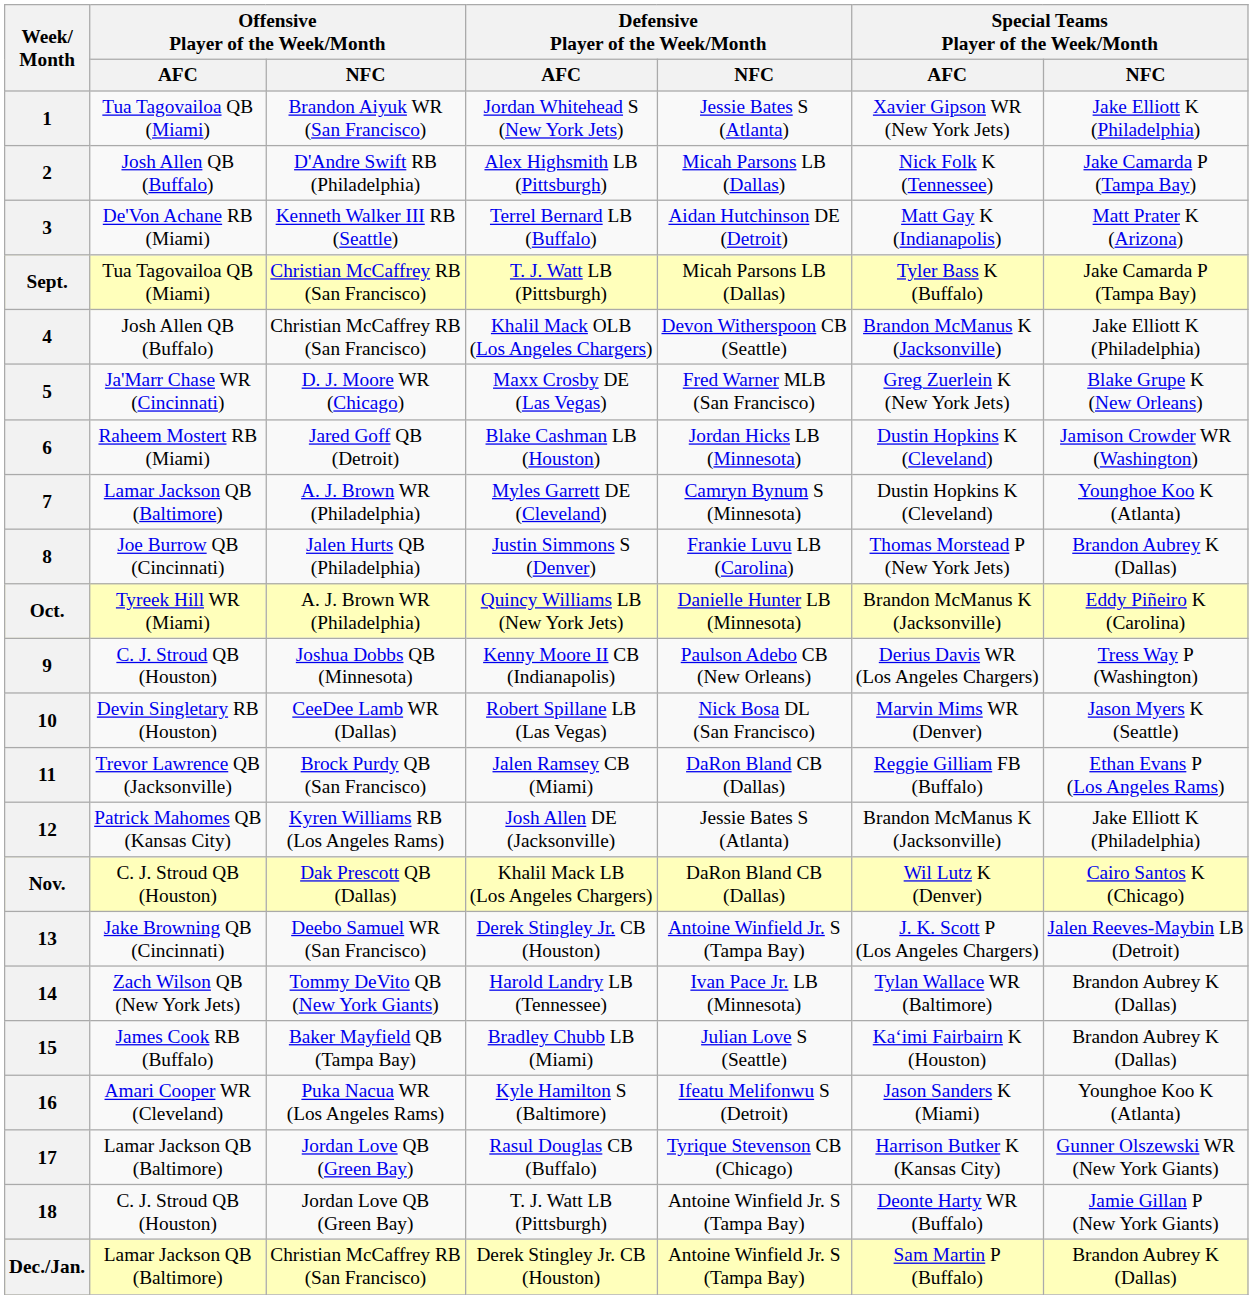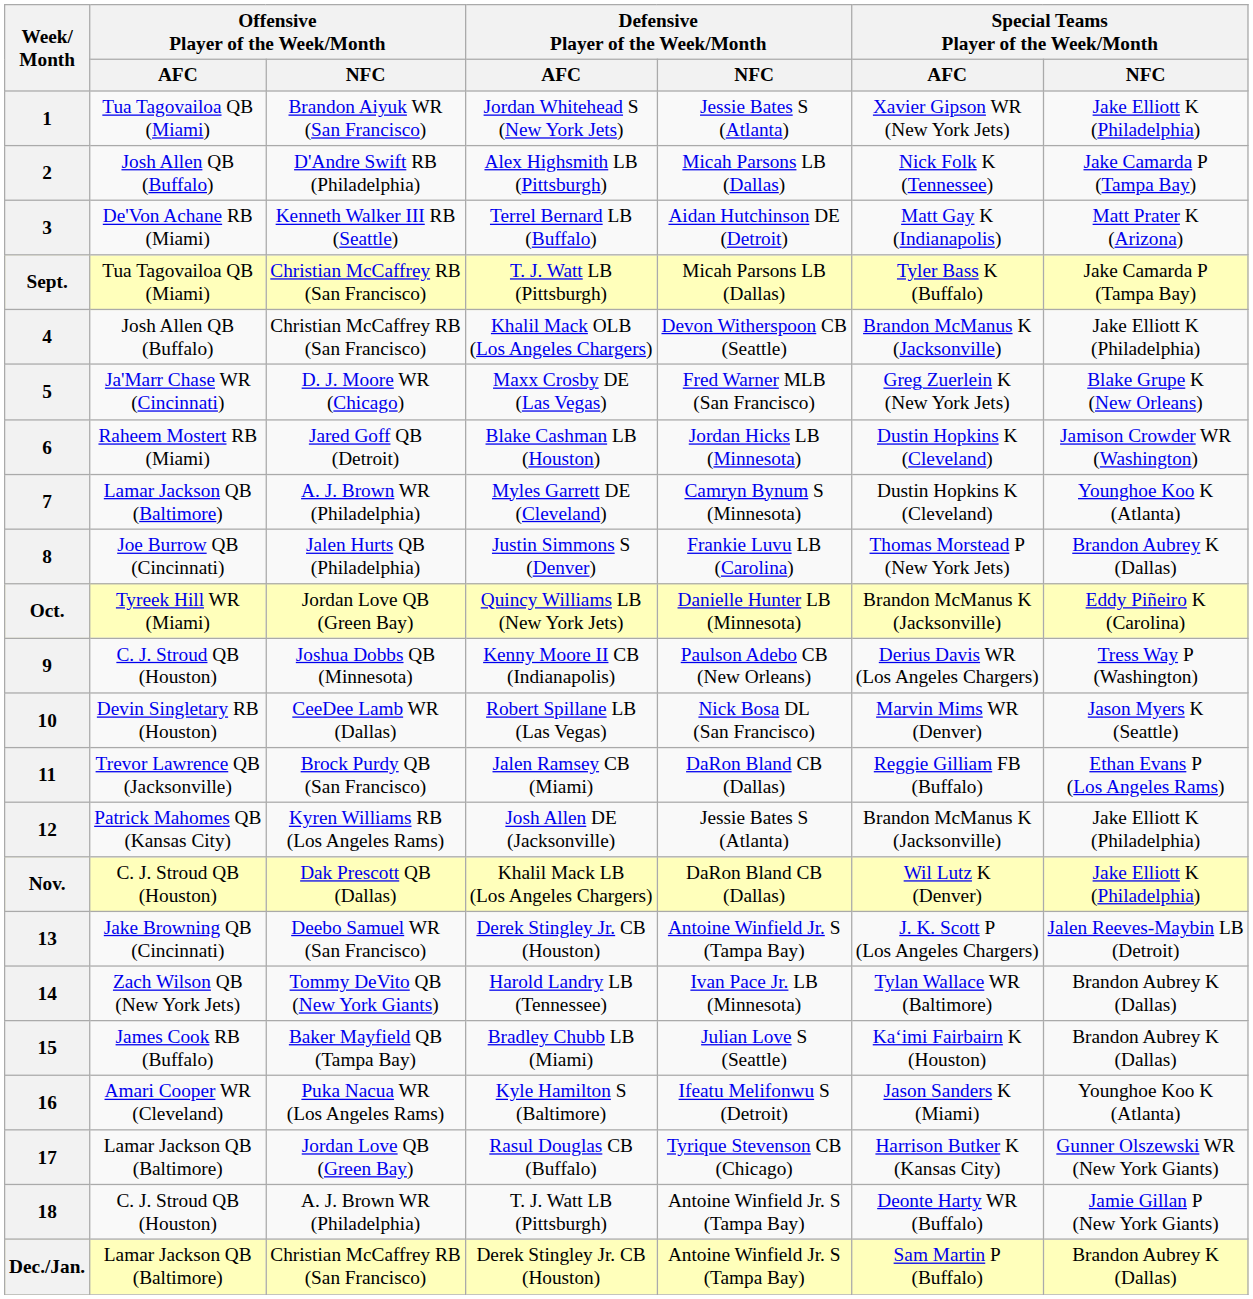Oct. | Offensive Player of the Week/Month / NFC: A. J. Brown WR (Philadelphia) -> Jordan Love QB (Green Bay)
Nov. | Special Teams Player of the Week/Month / NFC: Cairo Santos K (Chicago) -> Jake Elliott K (Philadelphia)
18 | Offensive Player of the Week/Month / NFC: Jordan Love QB (Green Bay) -> A. J. Brown WR (Philadelphia)
